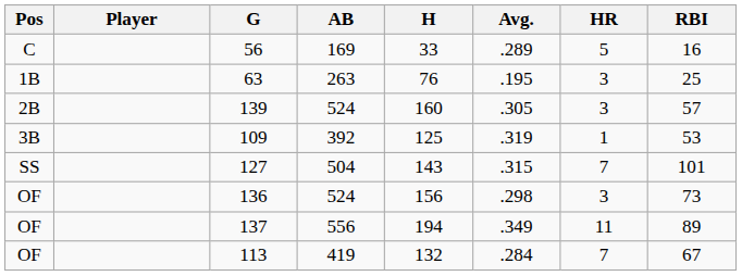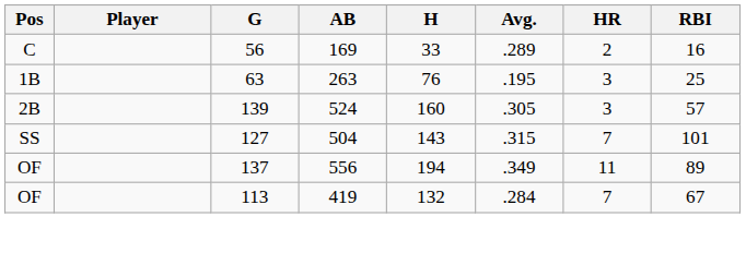56 | HR: 5 -> 2
- row: 3B | 109 | 392 | 125 | .319 | 1 | 53
- row: OF | 136 | 524 | 156 | .298 | 3 | 73
